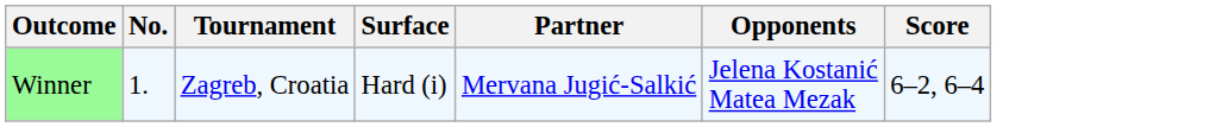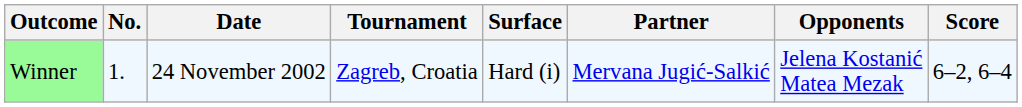+ column: Date | 24 November 2002
